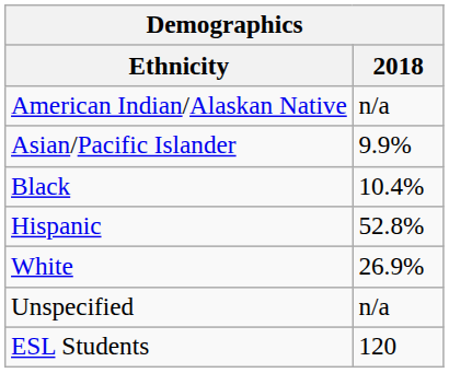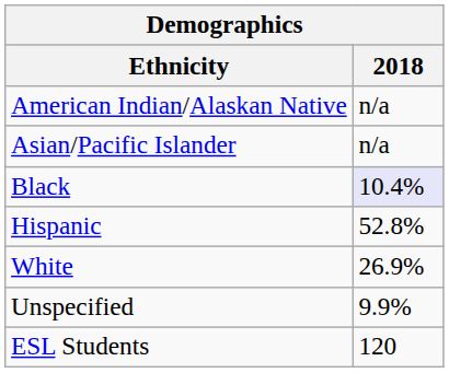Asian/Pacific Islander | 2018: 9.9% -> n/a
Black | 2018: no background -> lavender background
Unspecified | 2018: n/a -> 9.9%
